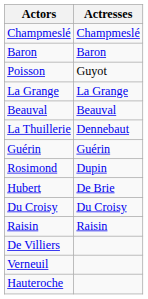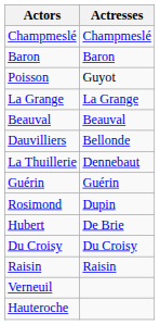+ row: Dauvilliers | Bellonde
- row: De Villiers
